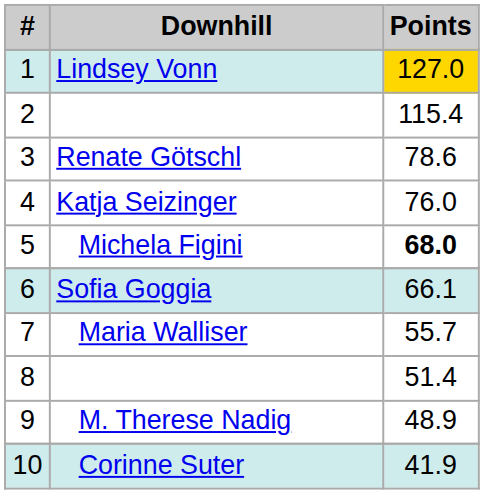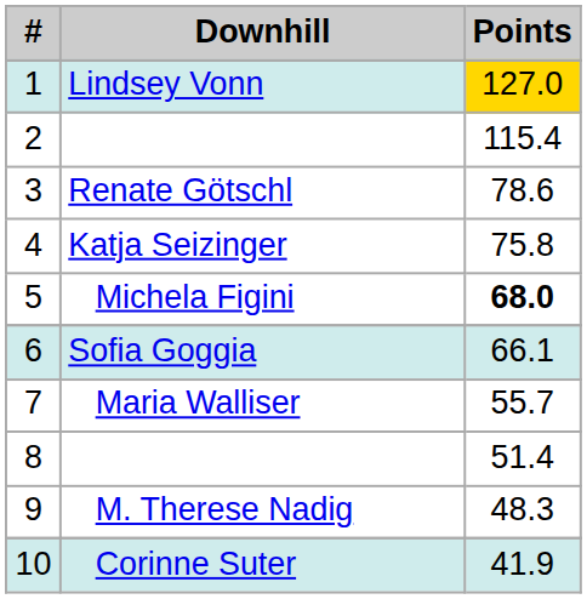Katja Seizinger | Points: 76.0 -> 75.8
M. Therese Nadig | Points: 48.9 -> 48.3
